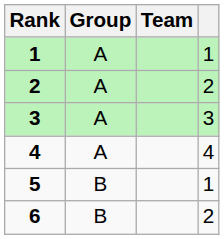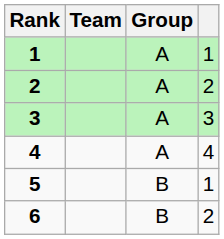columns swapped: Team <-> Group
